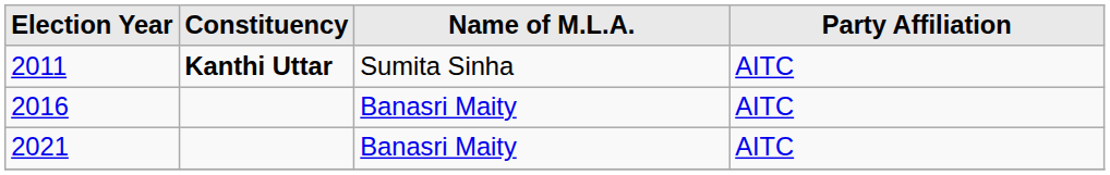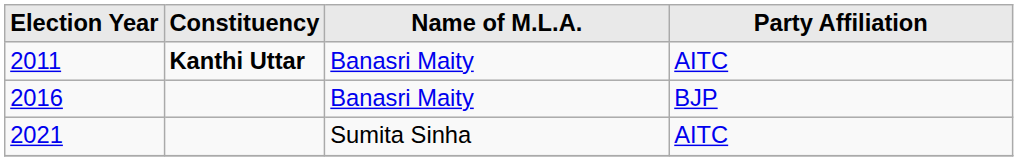2011 | Name of M.L.A.: Sumita Sinha -> Banasri Maity
2016 | Party Affiliation: AITC -> BJP
2021 | Name of M.L.A.: Banasri Maity -> Sumita Sinha
